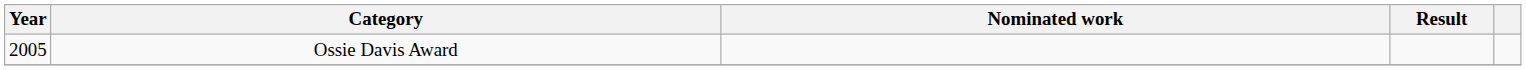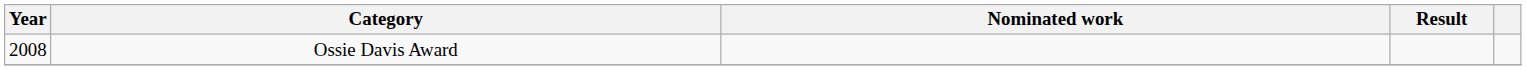Ossie Davis Award | Year: 2005 -> 2008
